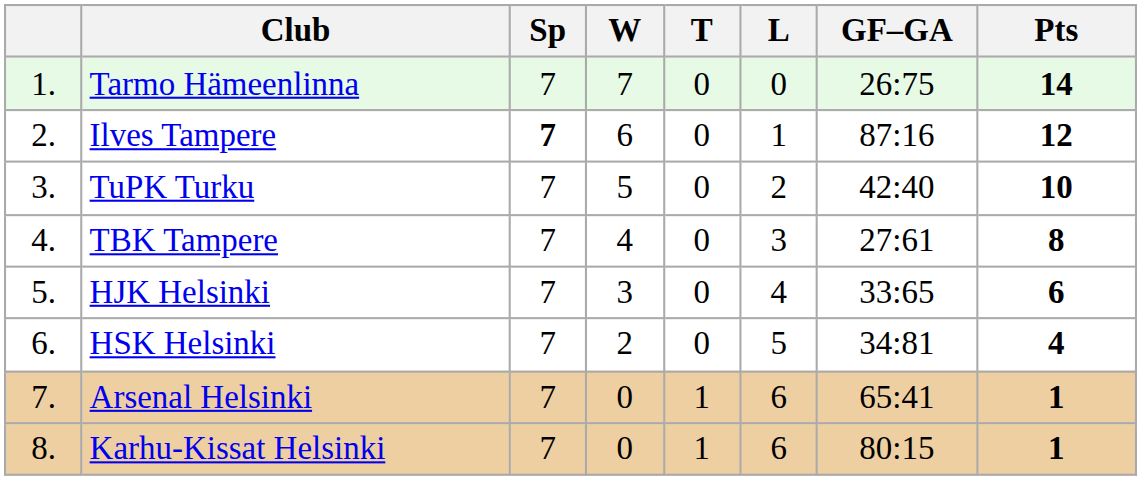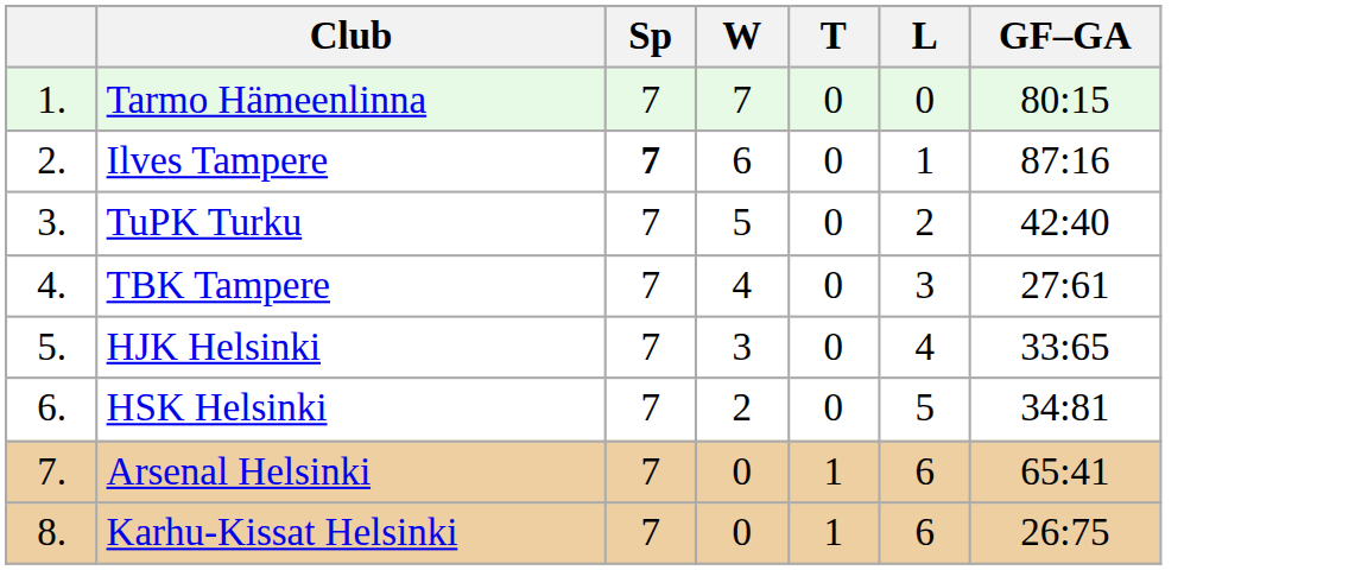- column: Pts | 14 | 12 | 10 | 8 | 6 | 4 | 1 | 1
Tarmo Hämeenlinna | GF–GA: 26:75 -> 80:15
Karhu-Kissat Helsinki | GF–GA: 80:15 -> 26:75
